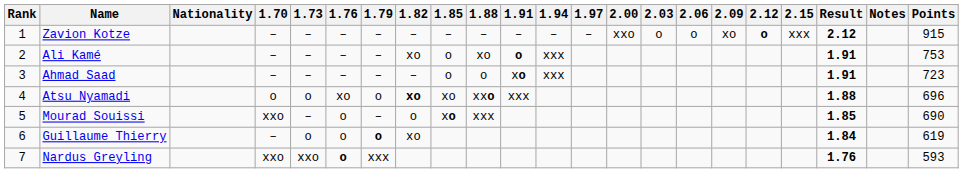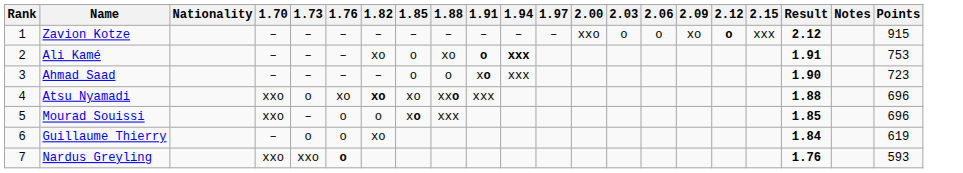- column: 1.79 | – | – | – | o | – | o | xxx
Ali Kamé | 1.94: normal -> bold
Ahmad Saad | Result: 1.91 -> 1.90
Atsu Nyamadi | 1.70: o -> xxo
Mourad Souissi | Points: 690 -> 696
